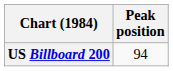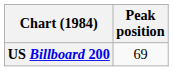US Billboard 200 | Peak position: 94 -> 69
